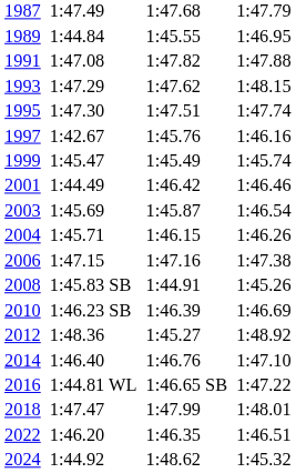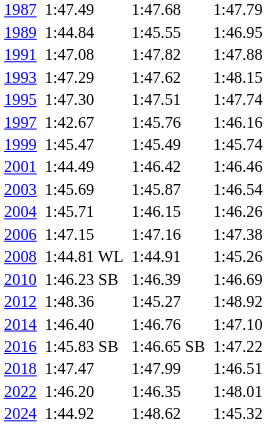2008 | column 3: 1:45.83 SB -> 1:44.81 WL
2016 | column 3: 1:44.81 WL -> 1:45.83 SB
2018 | column 7: 1:48.01 -> 1:46.51
2022 | column 7: 1:46.51 -> 1:48.01
